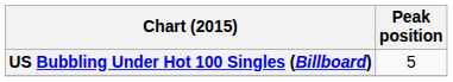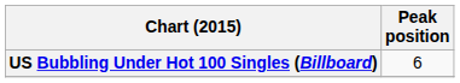US Bubbling Under Hot 100 Singles (Billboard) | Peak position: 5 -> 6
